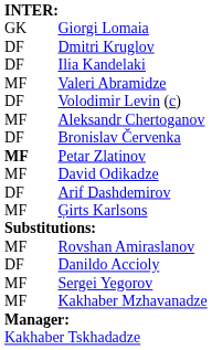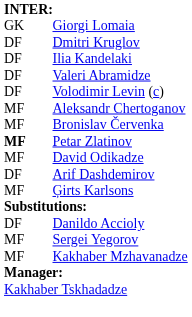Valeri Abramidze | column 1: MF -> DF
Bronislav Červenka | column 1: DF -> MF
- row: MF | Rovshan Amiraslanov
